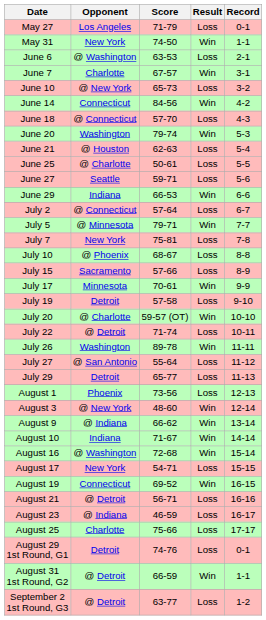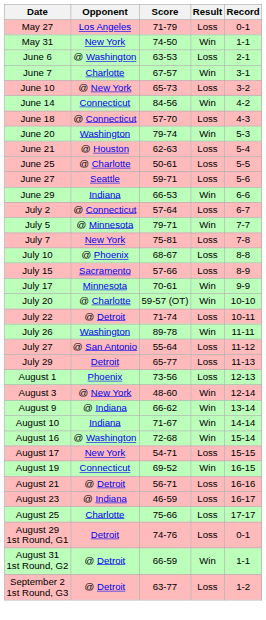- row: July 19 | Detroit | 57-58 | Loss | 9-10
